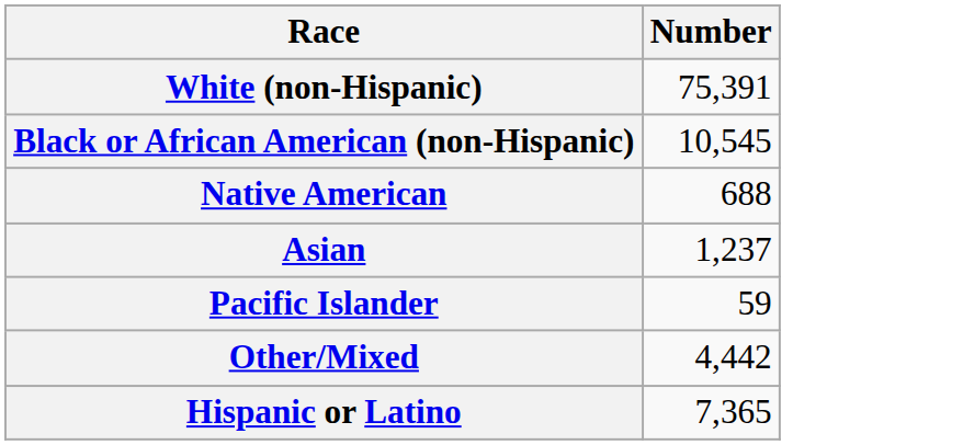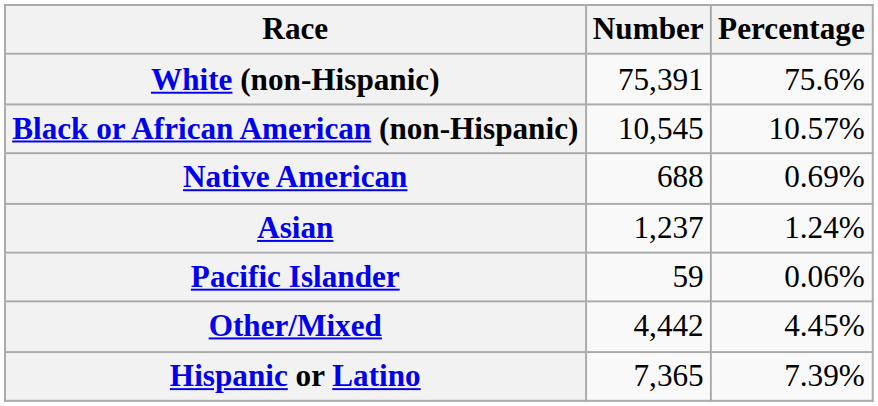+ column: Percentage | 75.6% | 10.57% | 0.69% | 1.24% | 0.06% | 4.45% | 7.39%
